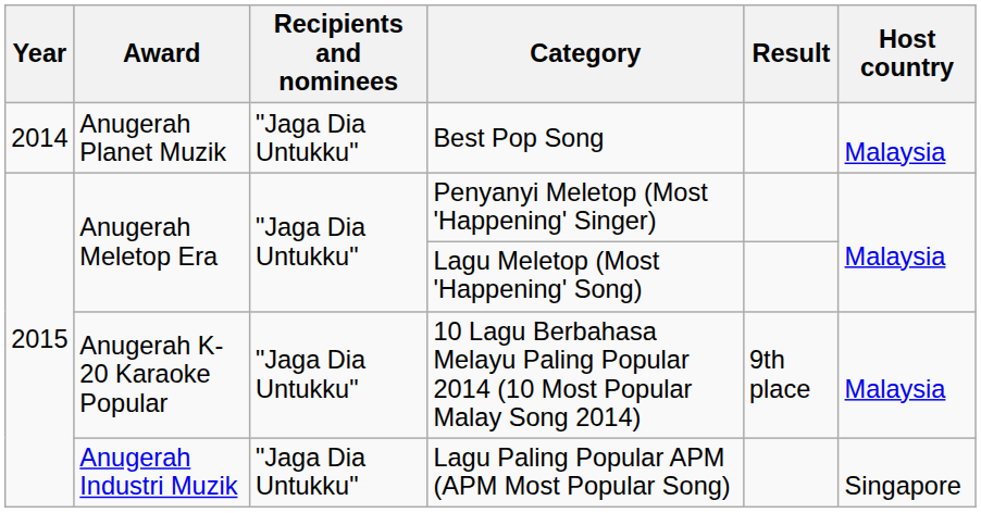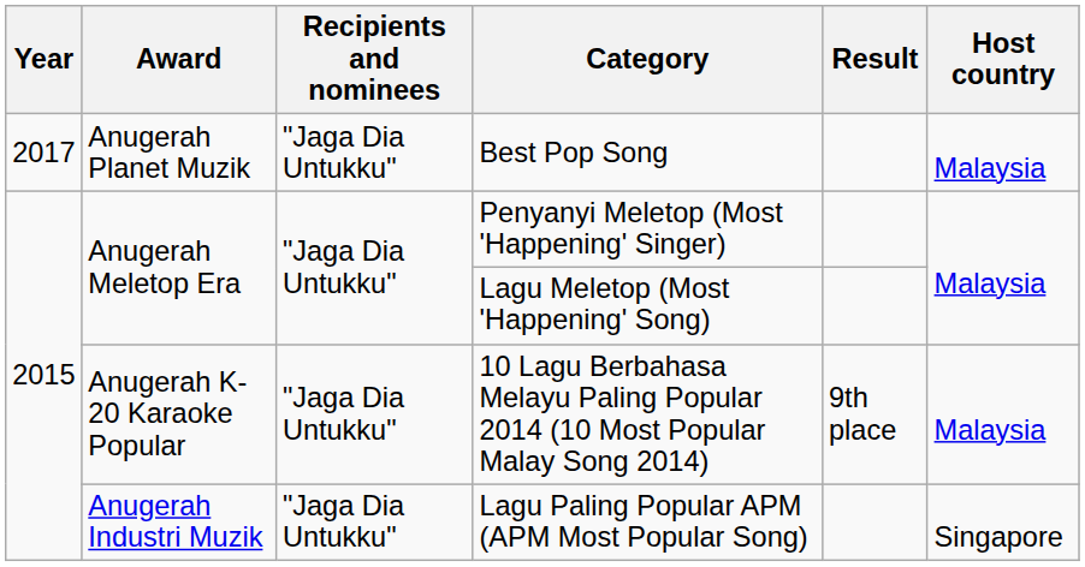Best Pop Song | Year: 2014 -> 2017
